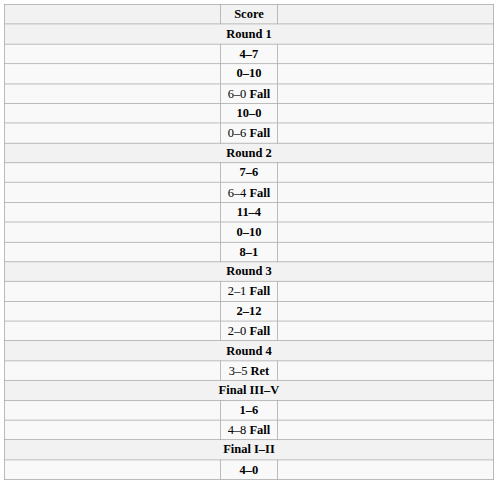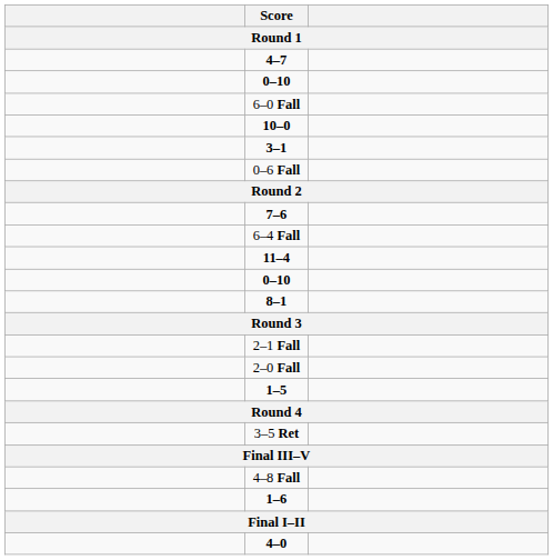+ row: 3–1
- row: 2–12
+ row: 1–5
rows swapped: 4–8 Fall <-> 1–6
